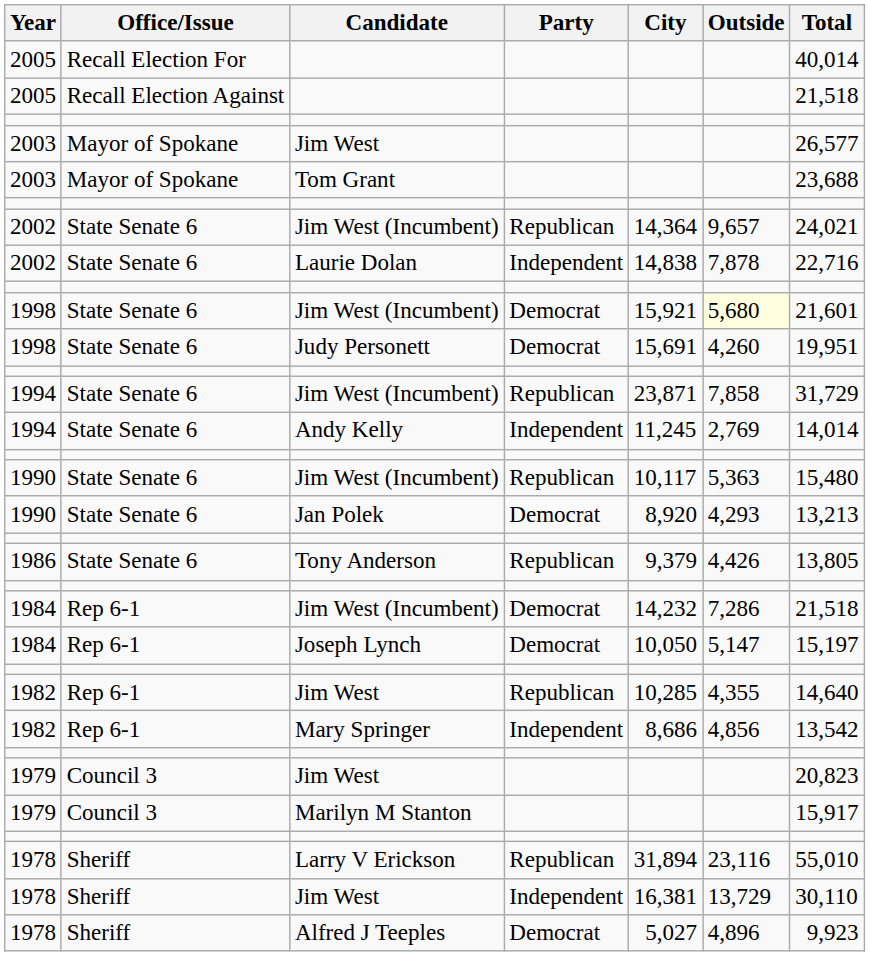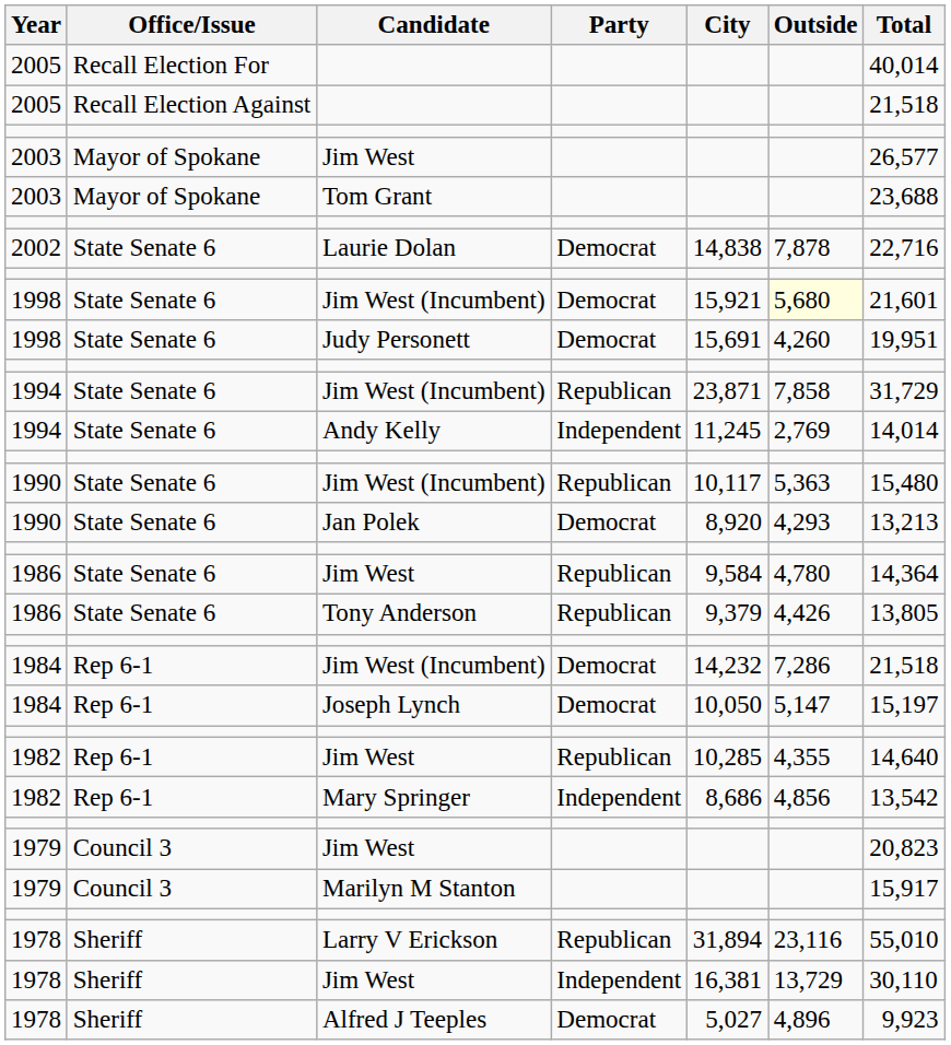- row: 2002 | State Senate 6 | Jim West (Incumbent) | Republican | 14,364 | 9,657 | 24,021
Laurie Dolan | Party: Independent -> Democrat
+ row: 1986 | State Senate 6 | Jim West | Republican | 9,584 | 4,780 | 14,364
